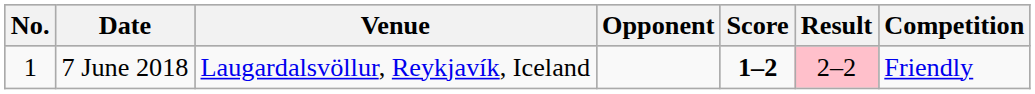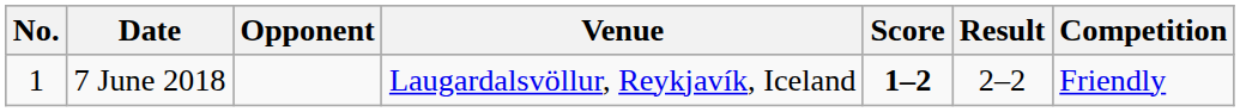columns swapped: Venue <-> Opponent
7 June 2018 | Result: pink background -> no background
